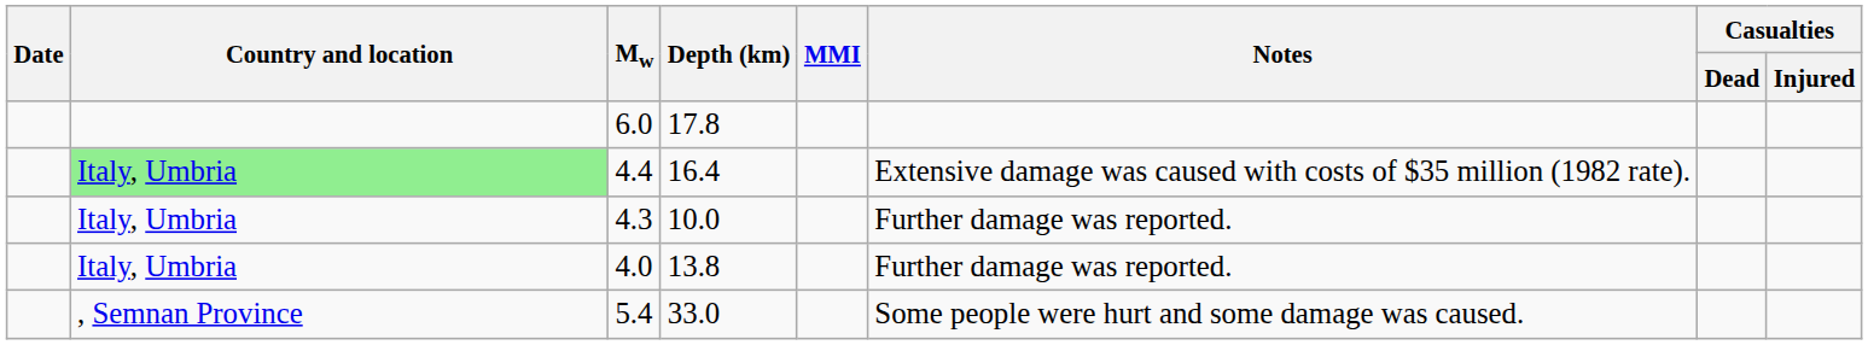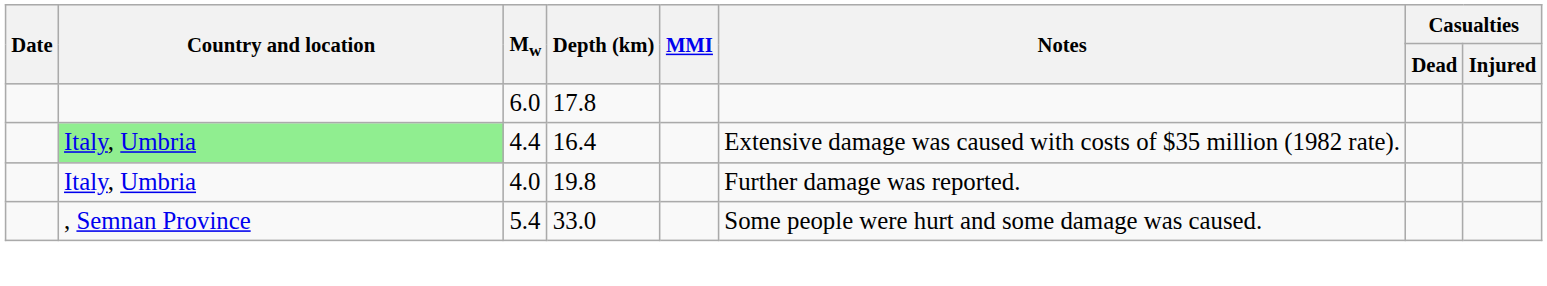- row: Italy, Umbria | 4.3 | 10.0 | Further damage was reported.
4.0 | Depth (km): 13.8 -> 19.8
